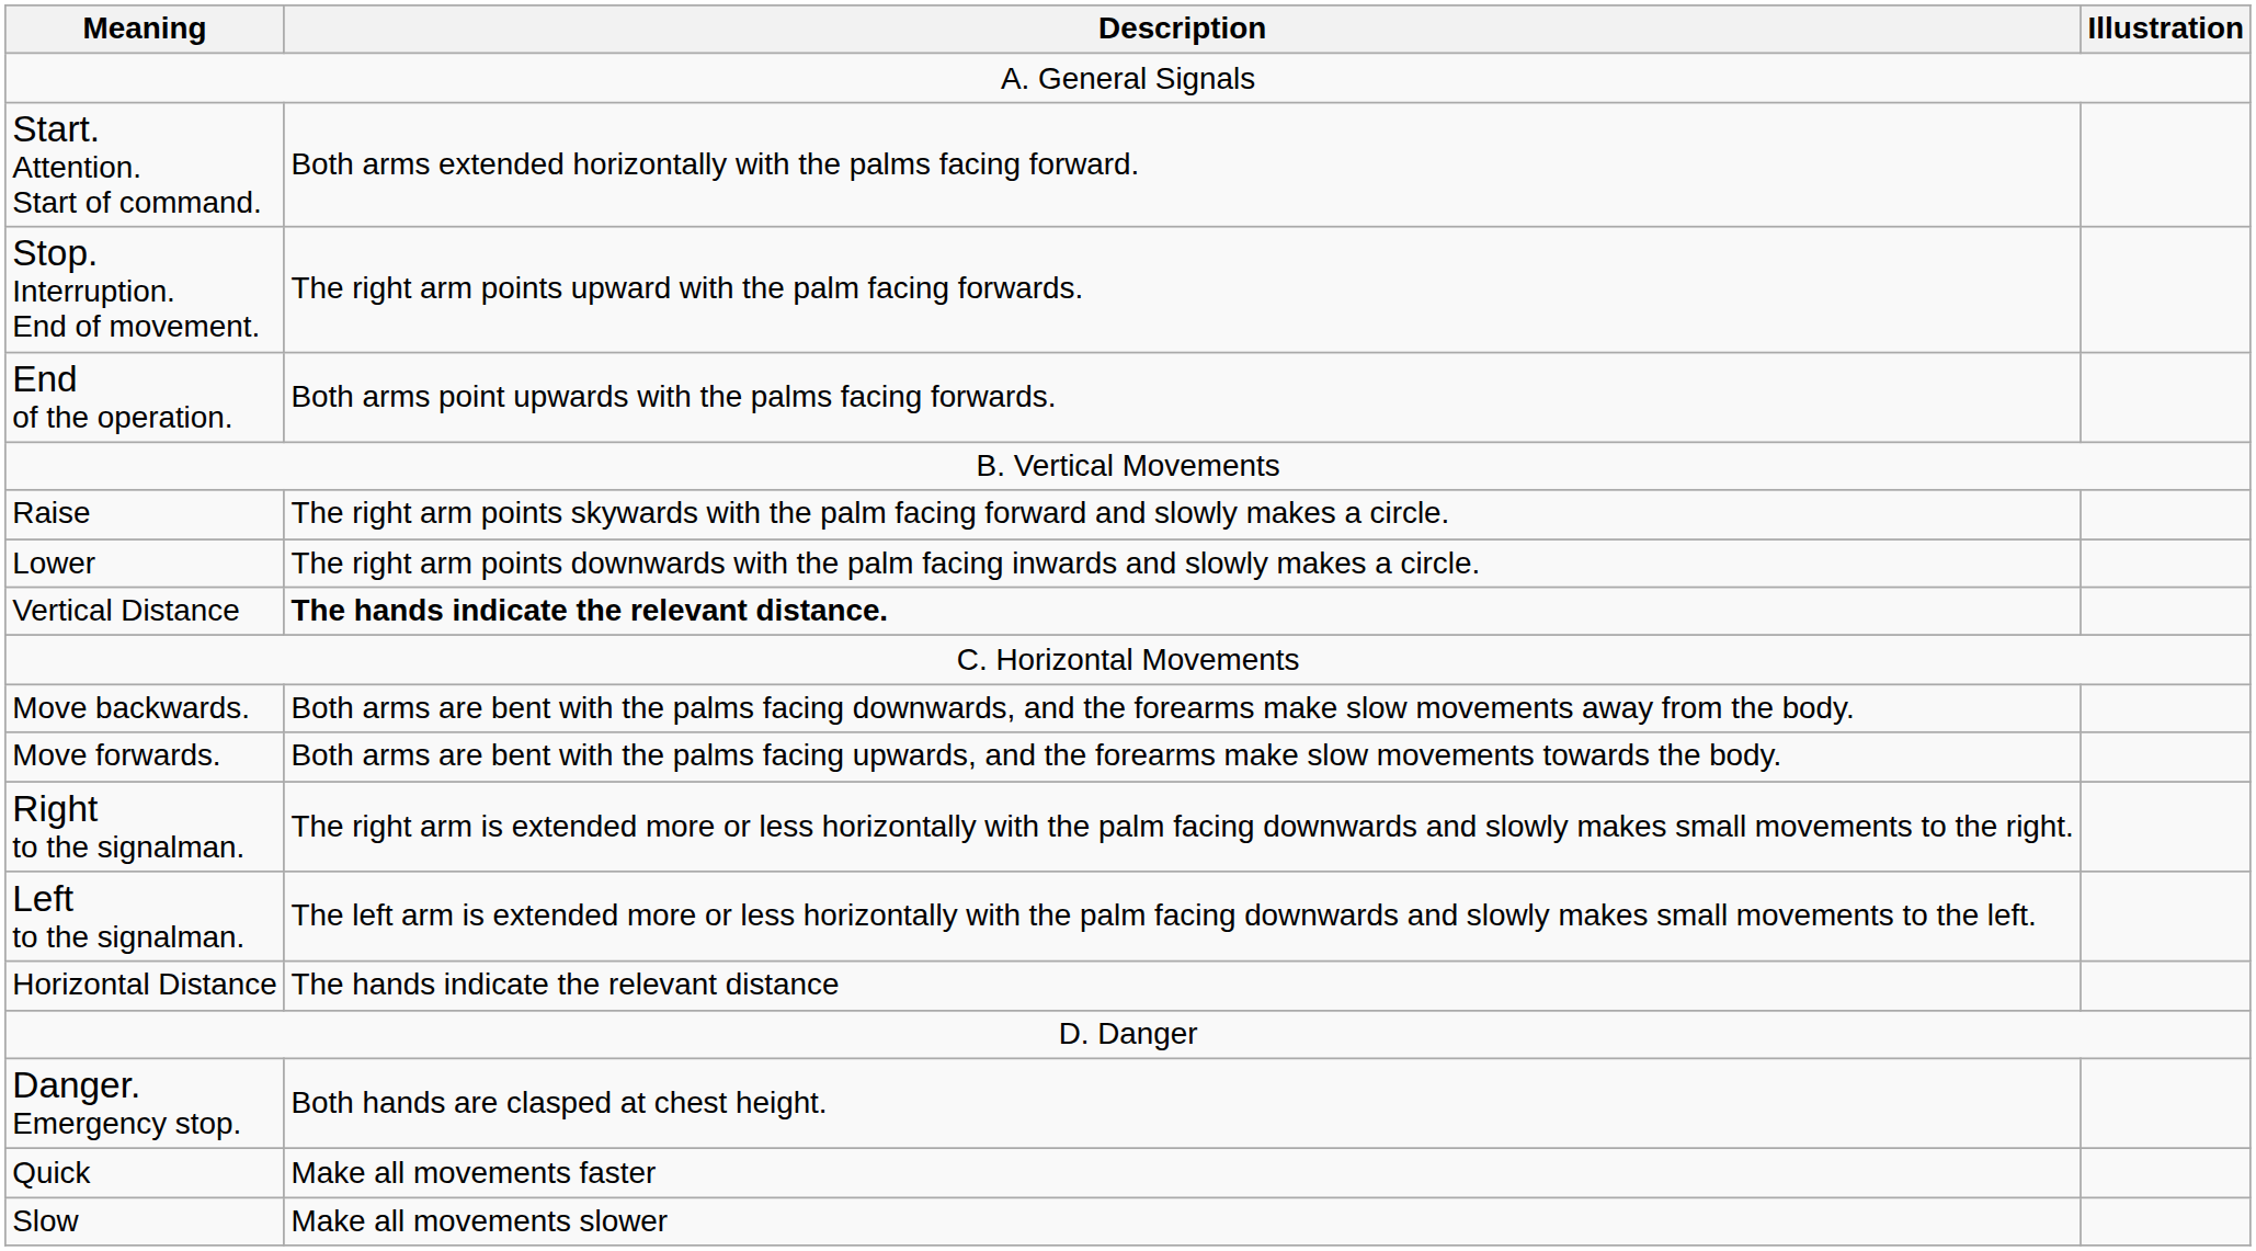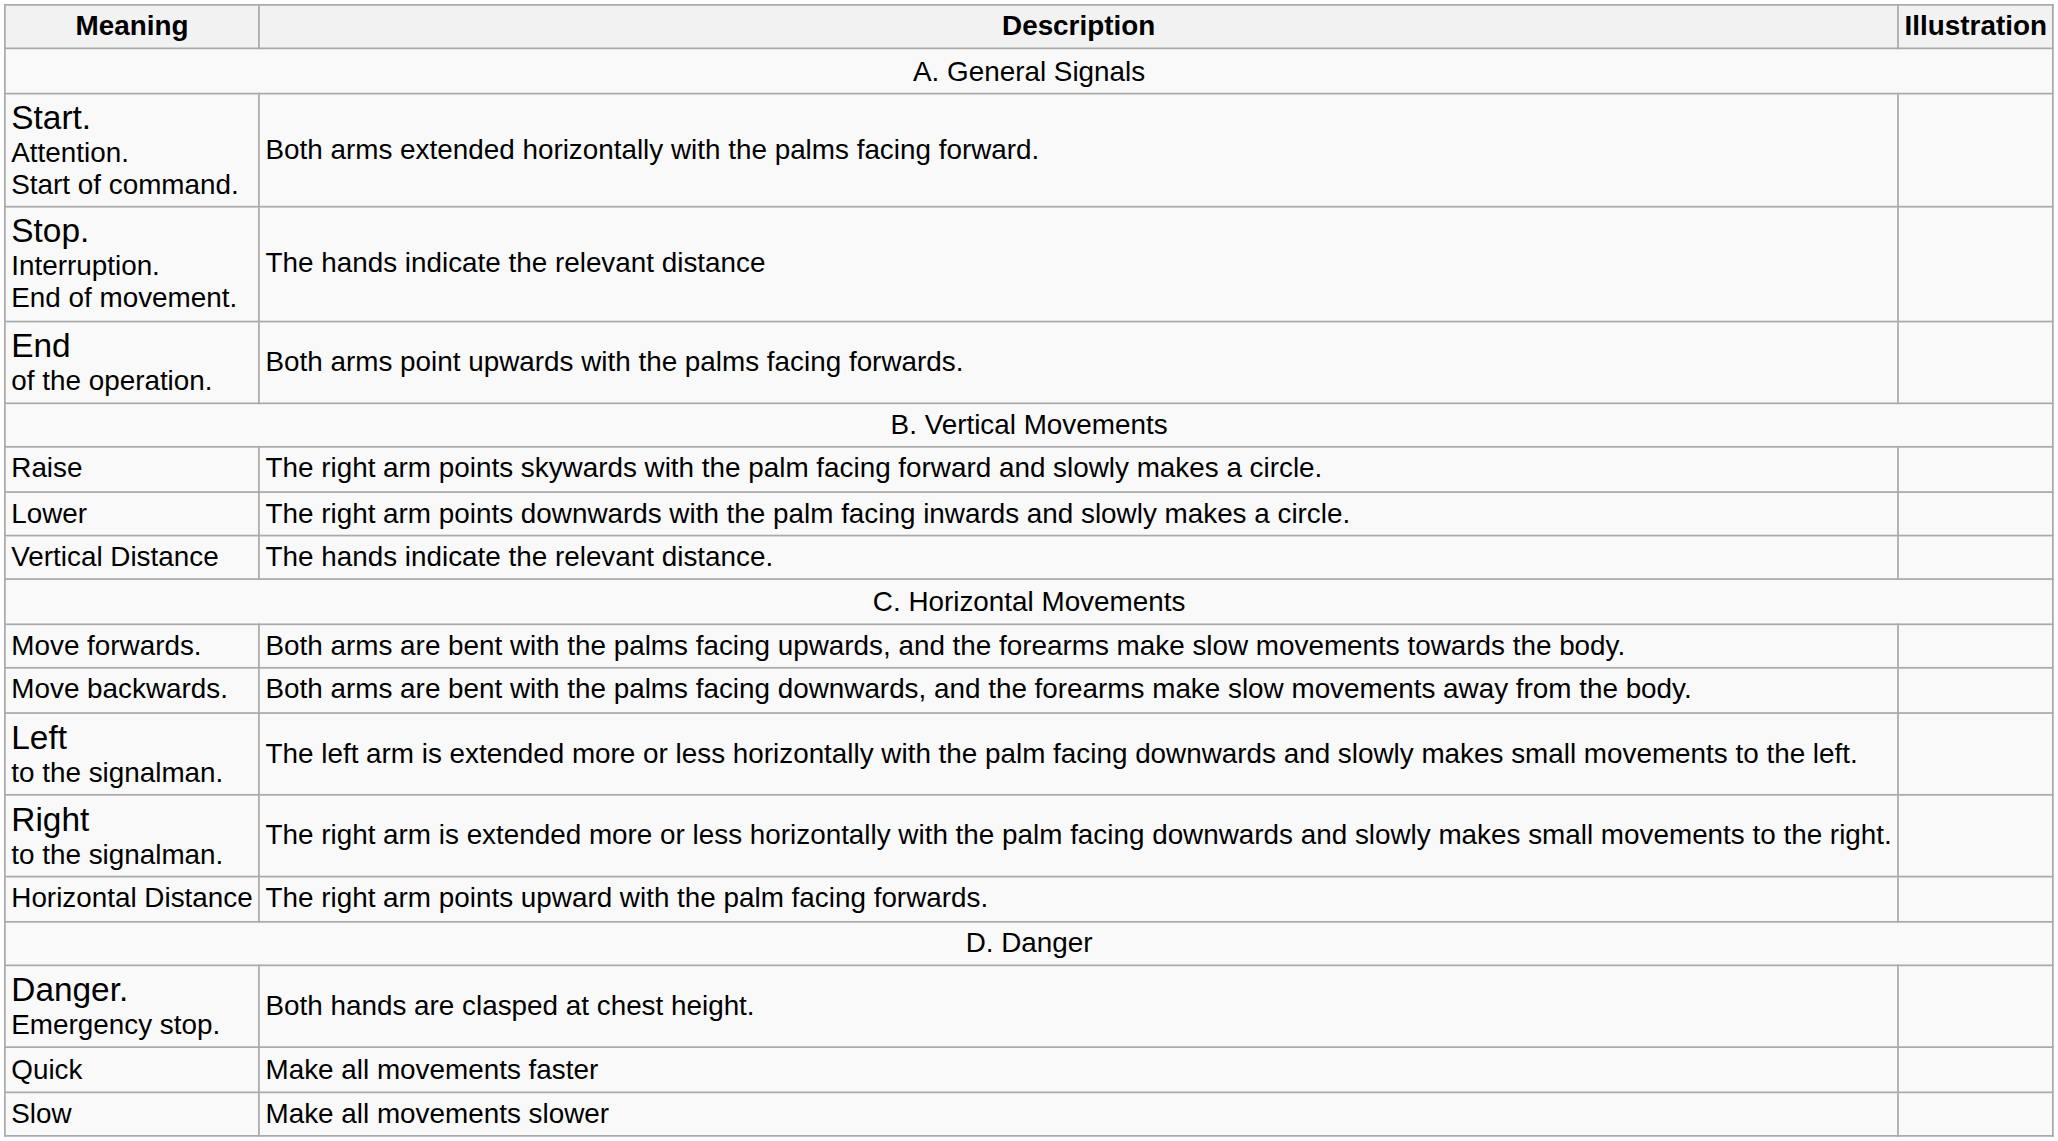Stop. Interruption. End of movement. | Description: The right arm points upward with the palm facing forwards. -> The hands indicate the relevant distance
Vertical Distance | Description: bold -> normal
rows swapped: Move forwards. <-> Move backwards.
rows swapped: Right to the signalman. <-> Left to the signalman.
Horizontal Distance | Description: The hands indicate the relevant distance -> The right arm points upward with the palm facing forwards.
